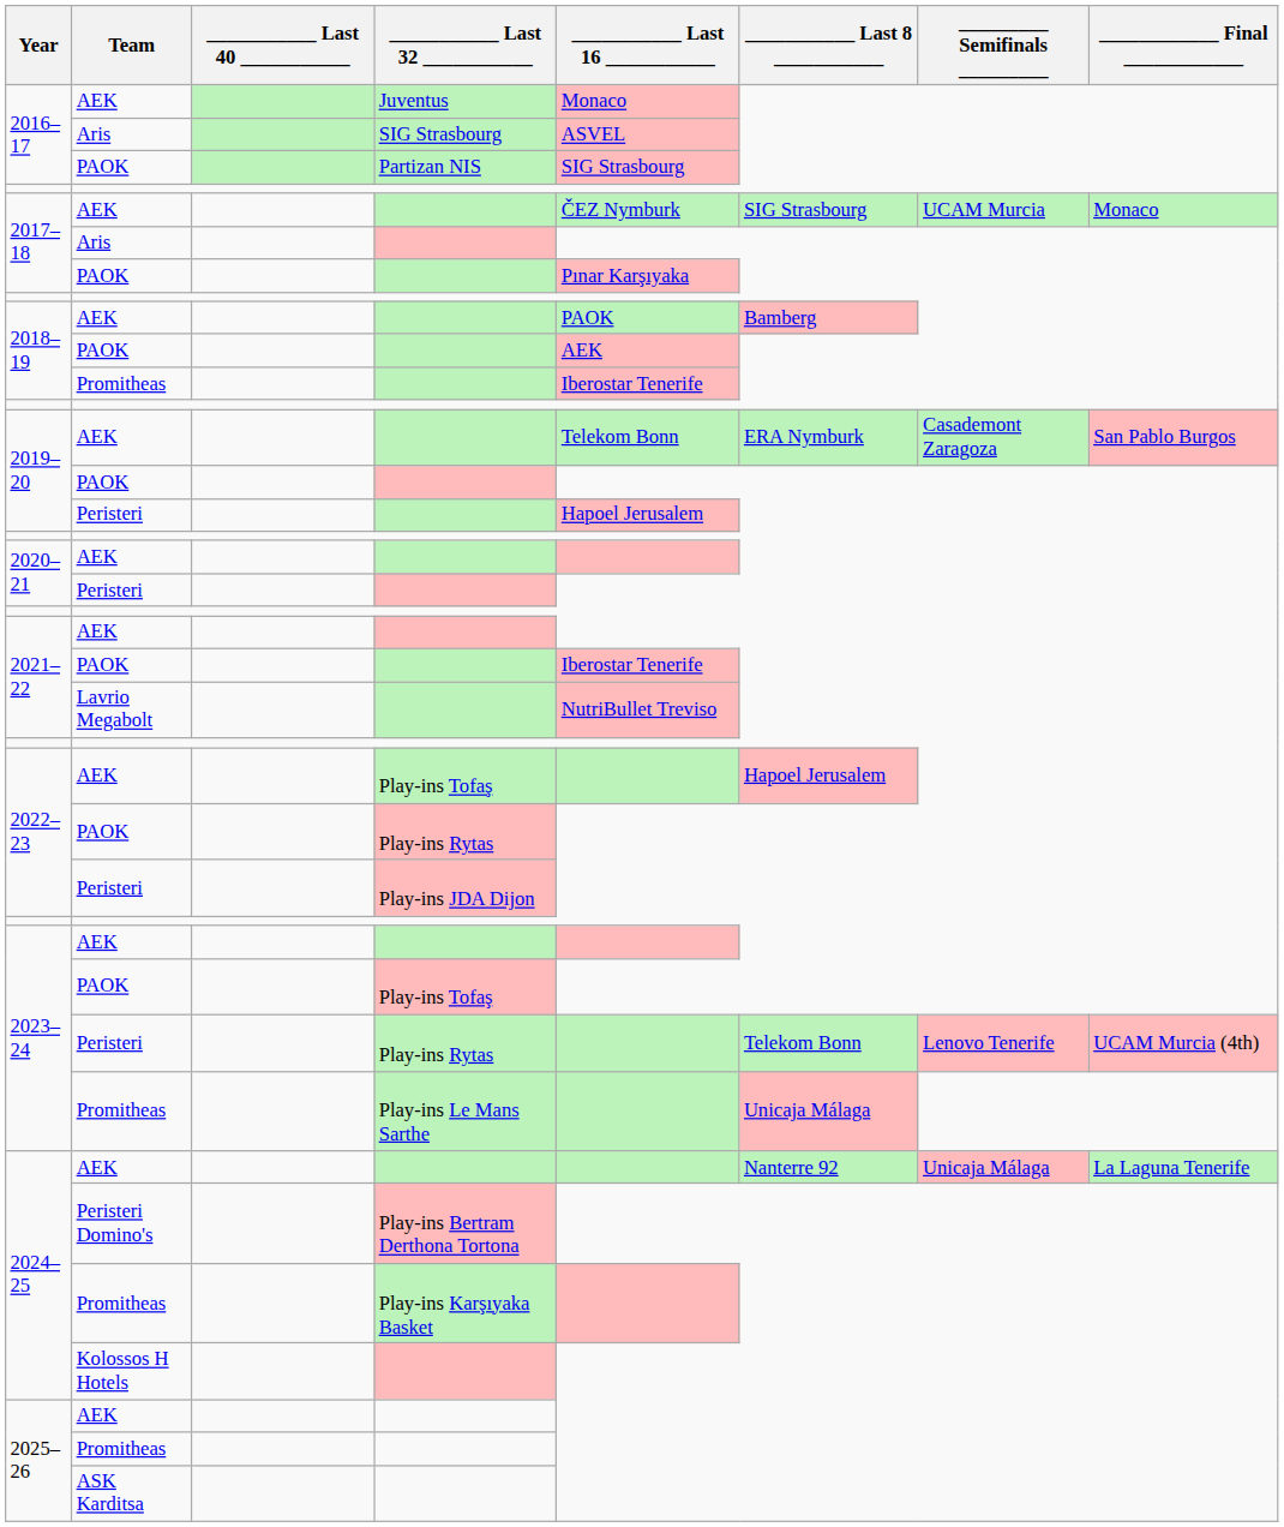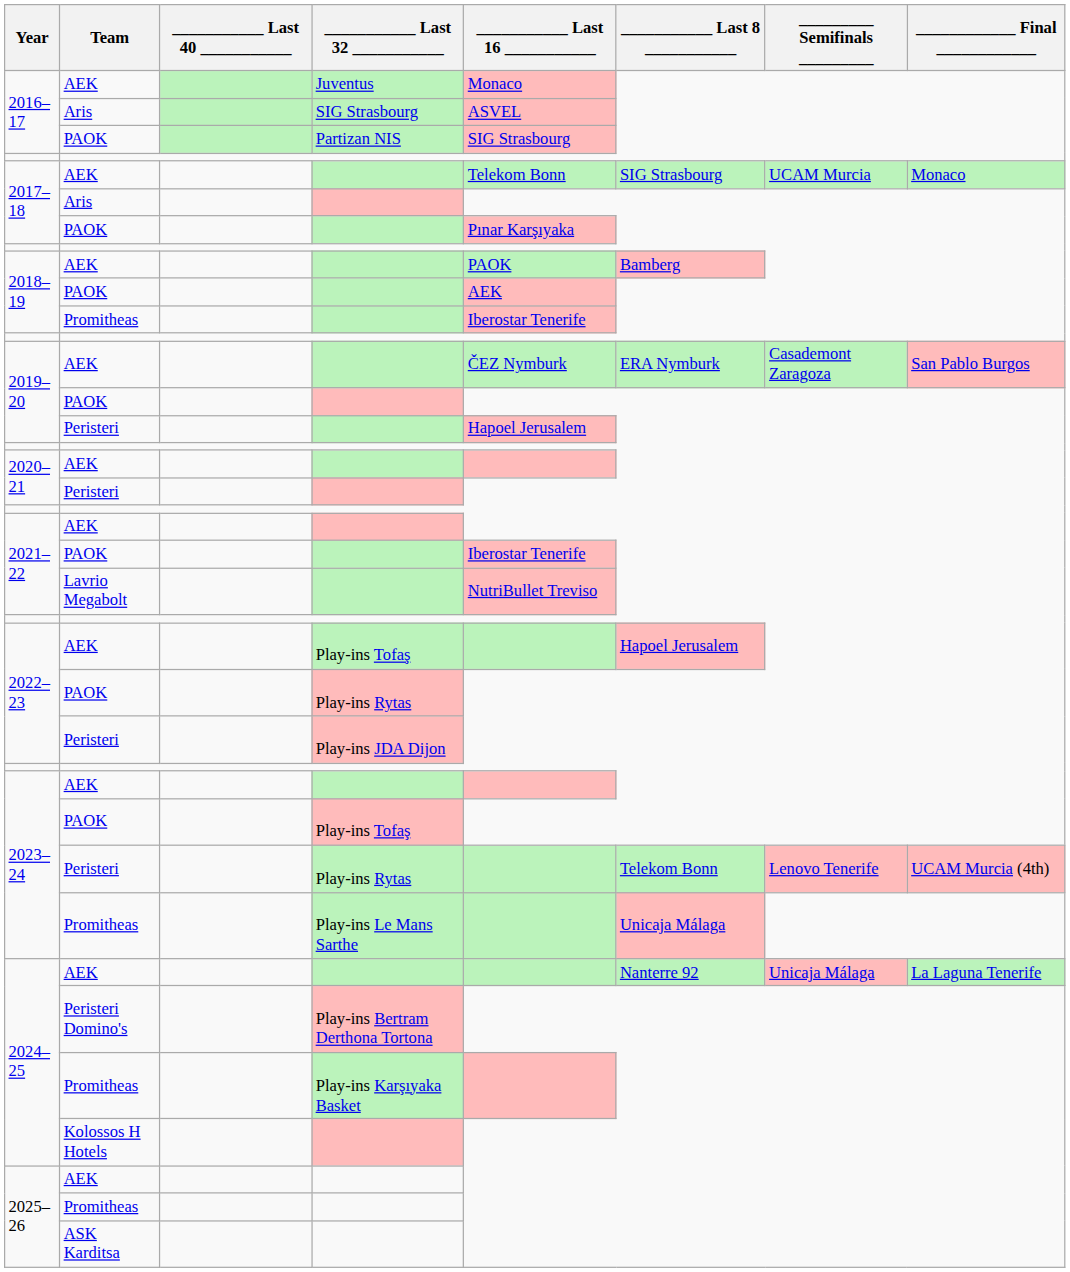2017–18 / AEK | ___________ Last 16 ___________: ČEZ Nymburk -> Telekom Bonn
2019–20 / AEK | ___________ Last 16 ___________: Telekom Bonn -> ČEZ Nymburk
